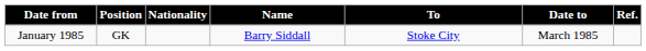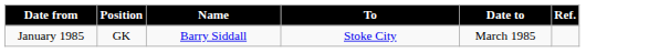- column: Nationality
